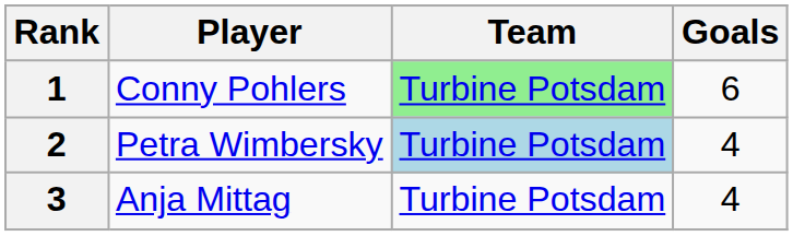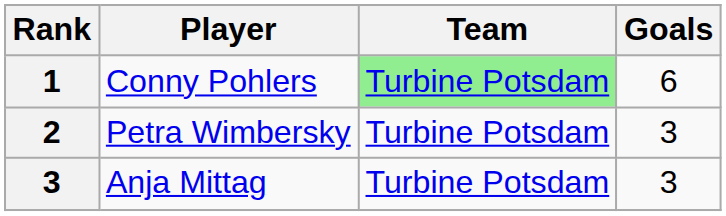Petra Wimbersky | Team: lightblue background -> no background
Petra Wimbersky | Goals: 4 -> 3
Anja Mittag | Goals: 4 -> 3
